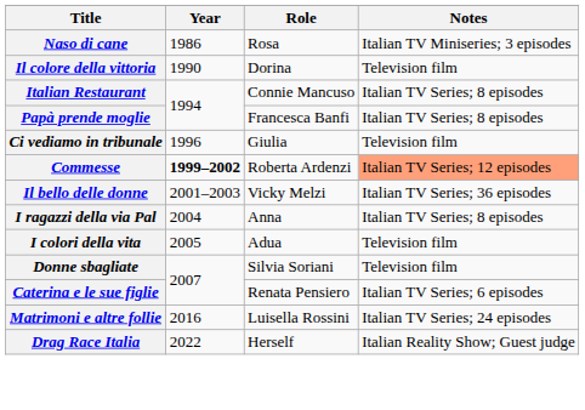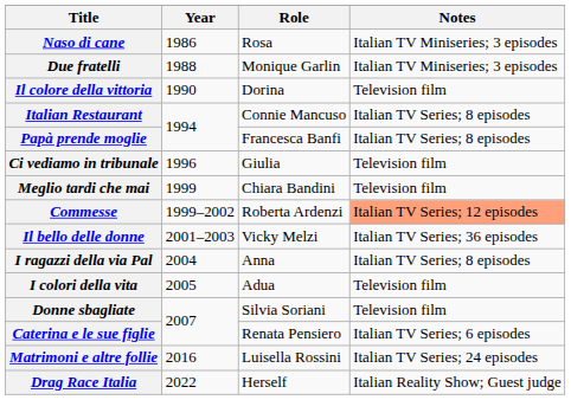+ row: Due fratelli | 1988 | Monique Garlin | Italian TV Miniseries; 3 episodes
+ row: Meglio tardi che mai | 1999 | Chiara Bandini | Television film
Commesse | Year: bold -> normal
